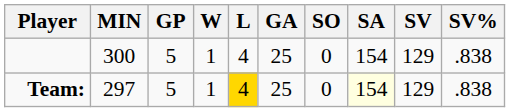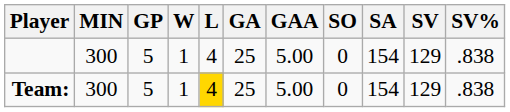+ column: GAA | 5.00 | 5.00
Team: | MIN: 297 -> 300
Team: | SA: lightyellow background -> no background
